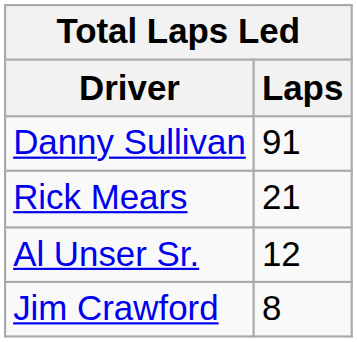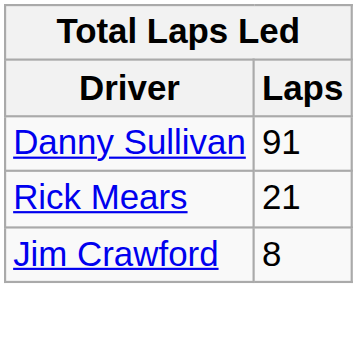- row: Al Unser Sr. | 12
